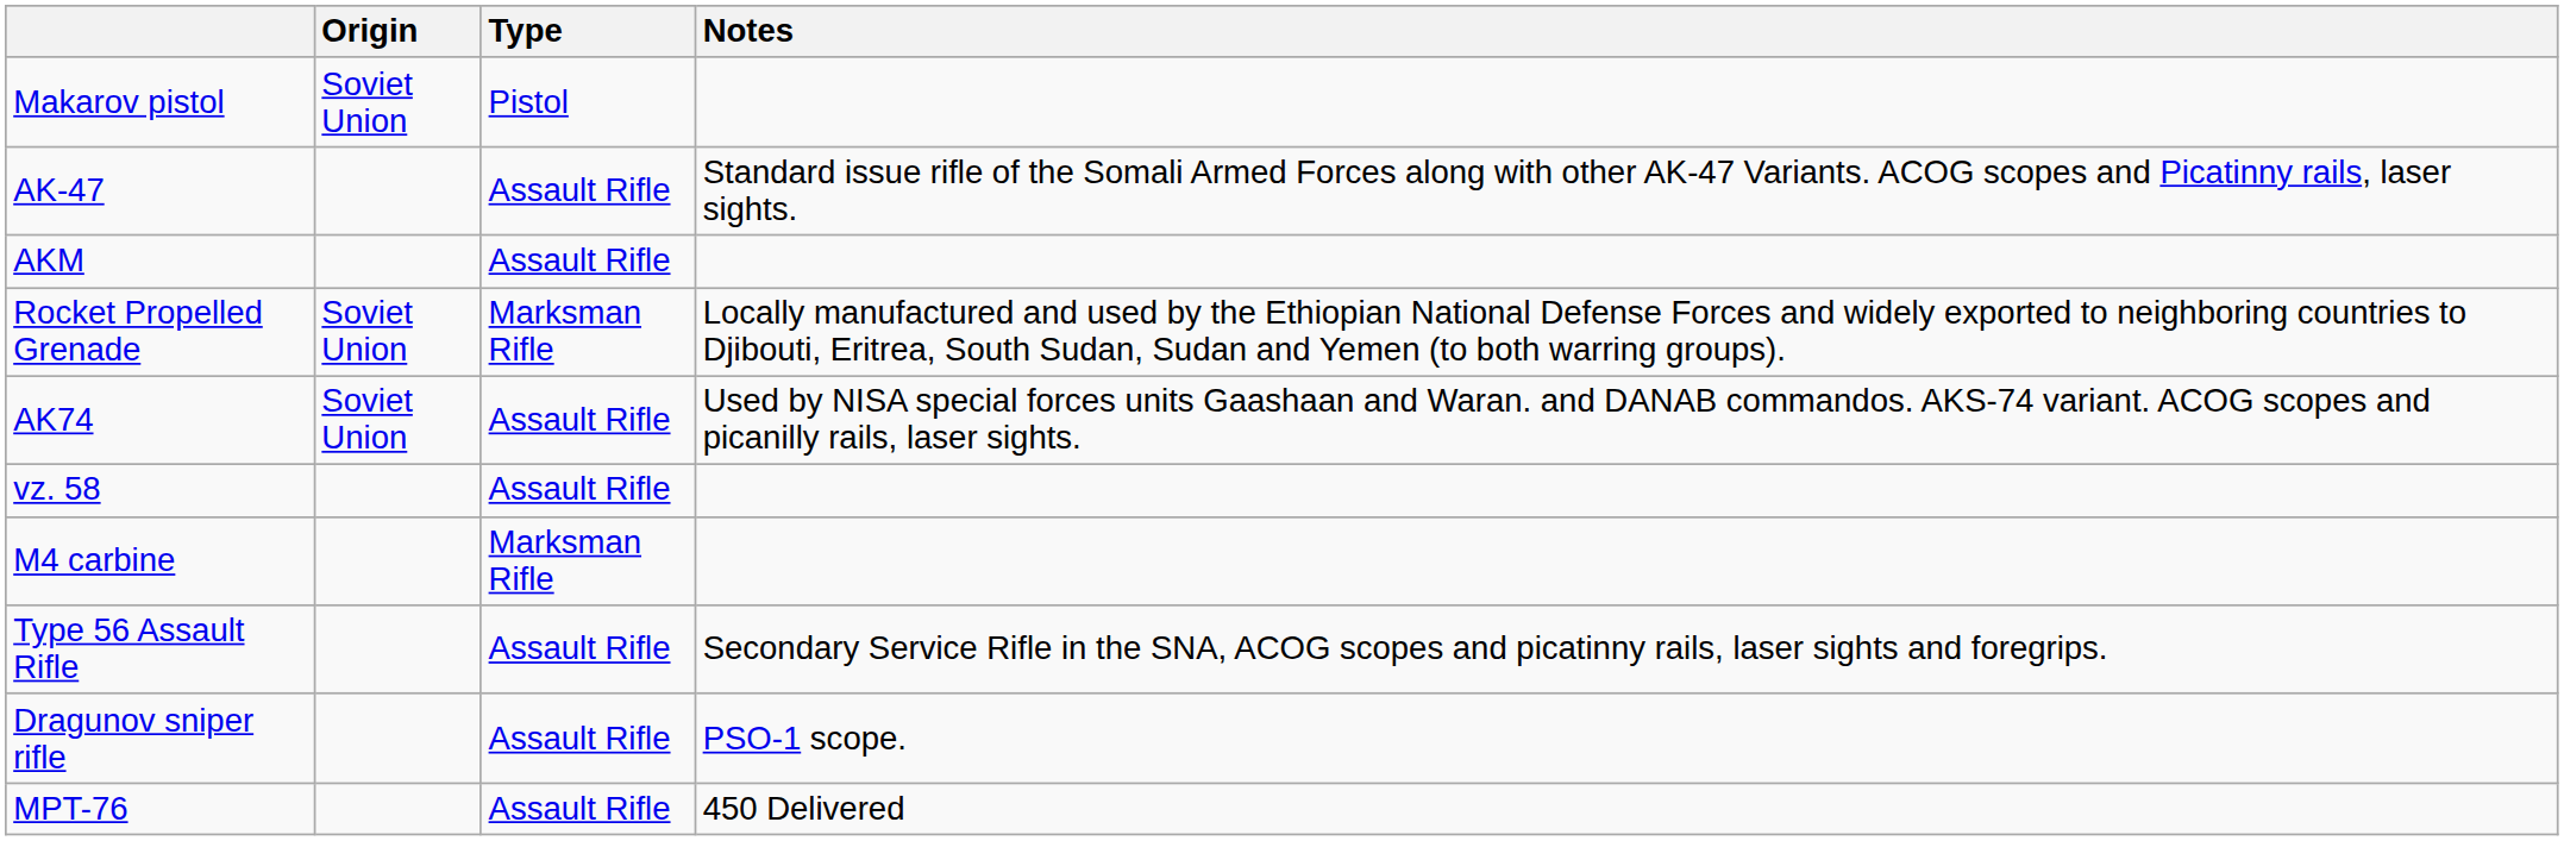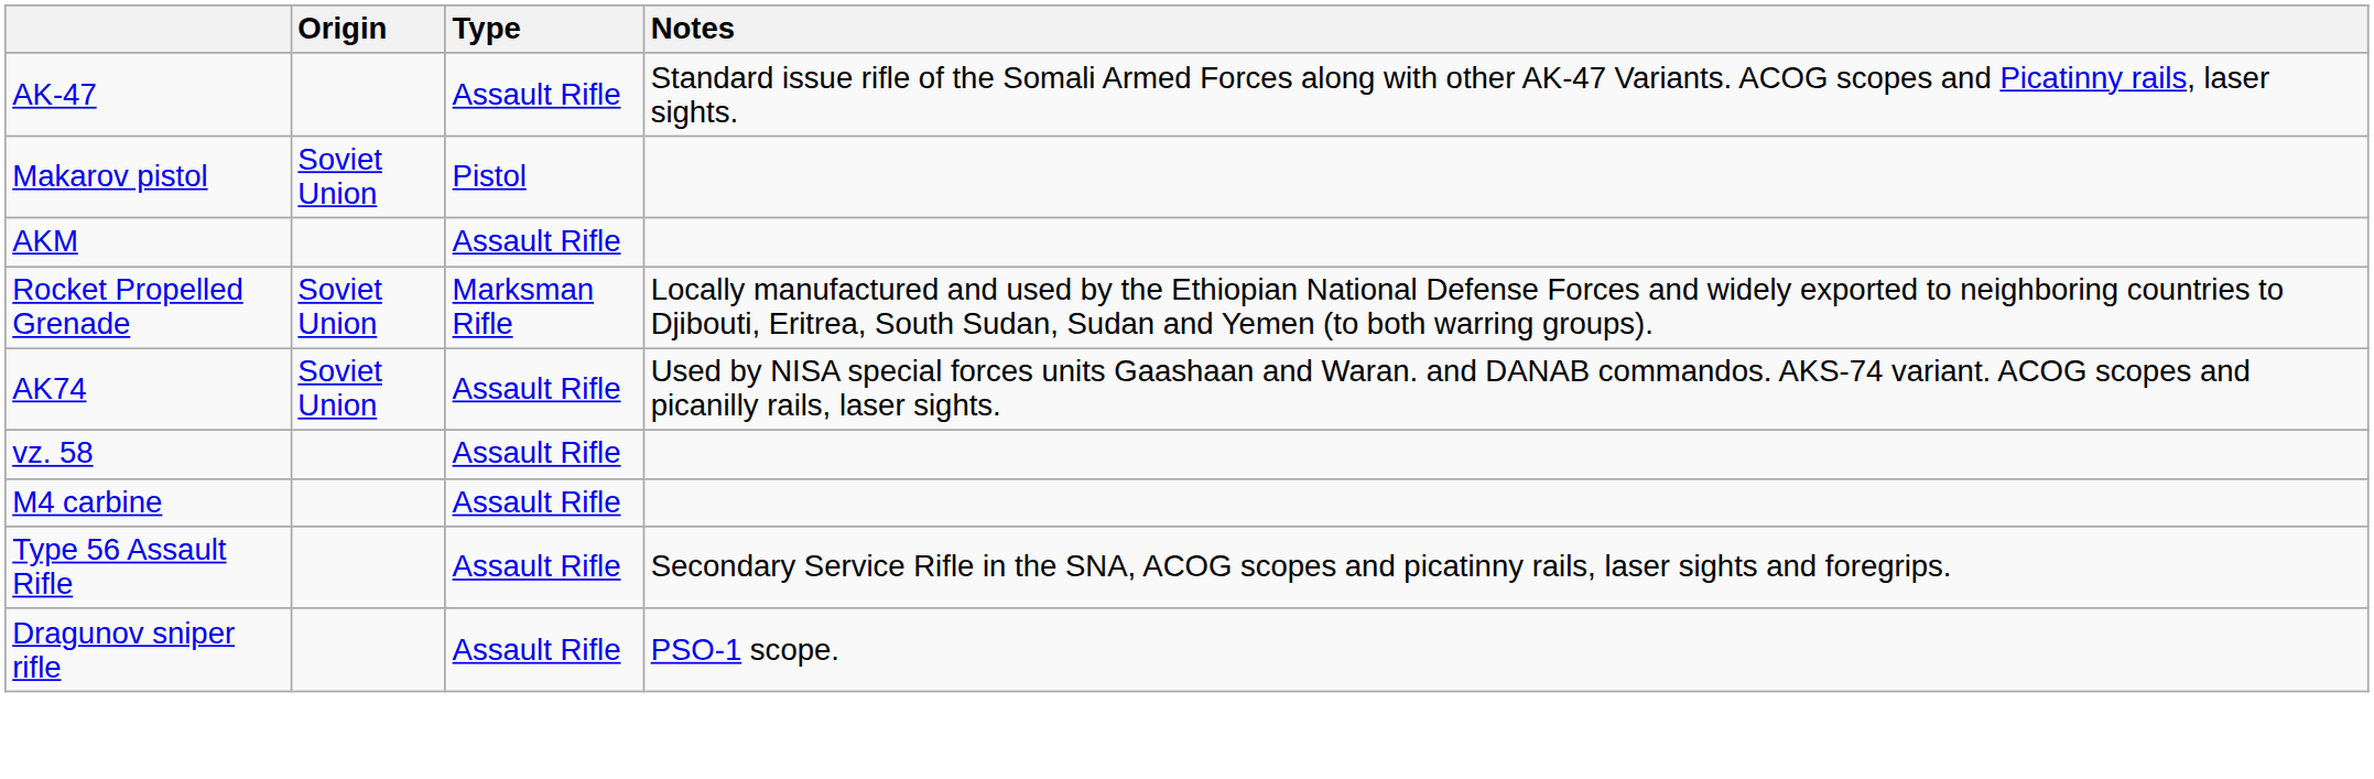rows swapped: Makarov pistol <-> AK-47
M4 carbine | Type: Marksman Rifle -> Assault Rifle
- row: MPT-76 | Assault Rifle | 450 Delivered
